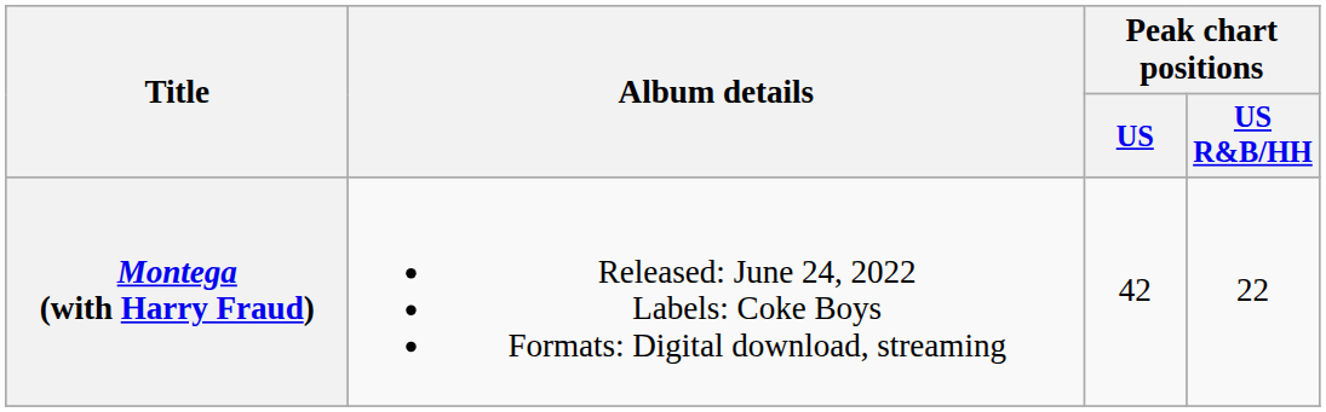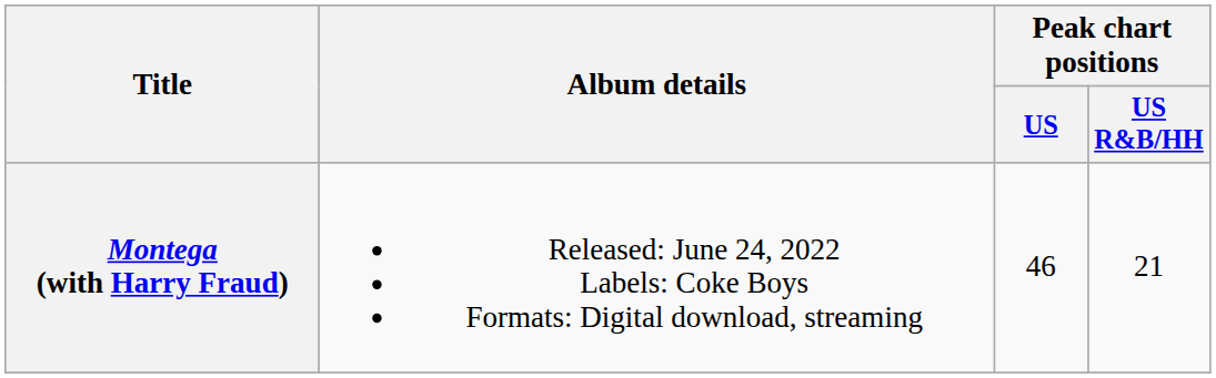Montega (with Harry Fraud) | Peak chart positions / US: 42 -> 46
Montega (with Harry Fraud) | Peak chart positions / US R&B/HH: 22 -> 21
